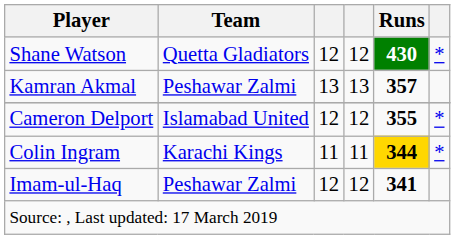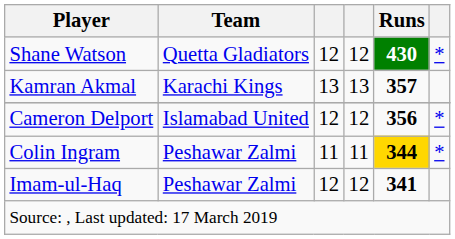Kamran Akmal | Team: Peshawar Zalmi -> Karachi Kings
Cameron Delport | Runs: 355 -> 356
Colin Ingram | Team: Karachi Kings -> Peshawar Zalmi
